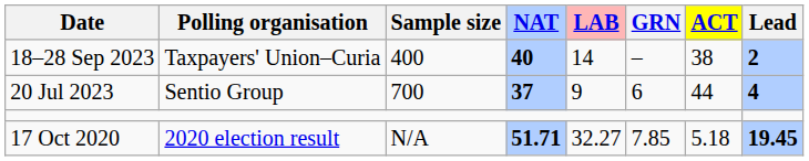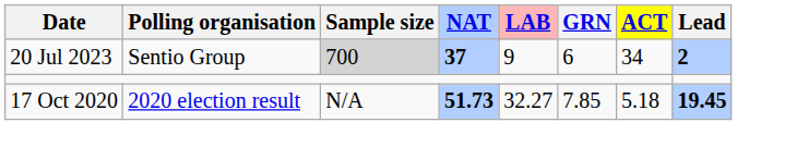- row: 18–28 Sep 2023 | Taxpayers' Union–Curia | 400 | 40 | 14 | – | 38 | 2
20 Jul 2023 | Sample size: no background -> lightgrey background
20 Jul 2023 | ACT: 44 -> 34
20 Jul 2023 | Lead: 4 -> 2
17 Oct 2020 | NAT: 51.71 -> 51.73
